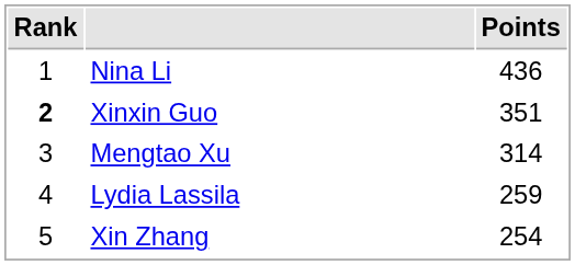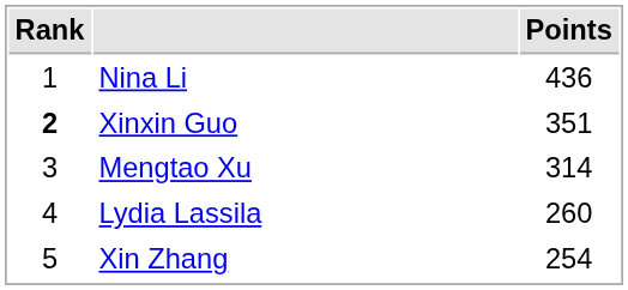Lydia Lassila | Points: 259 -> 260
